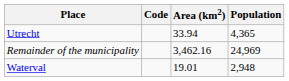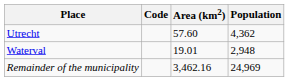Utrecht | Area (km2): 33.94 -> 57.60
Utrecht | Population: 4,365 -> 4,362
rows swapped: Waterval <-> Remainder of the municipality
